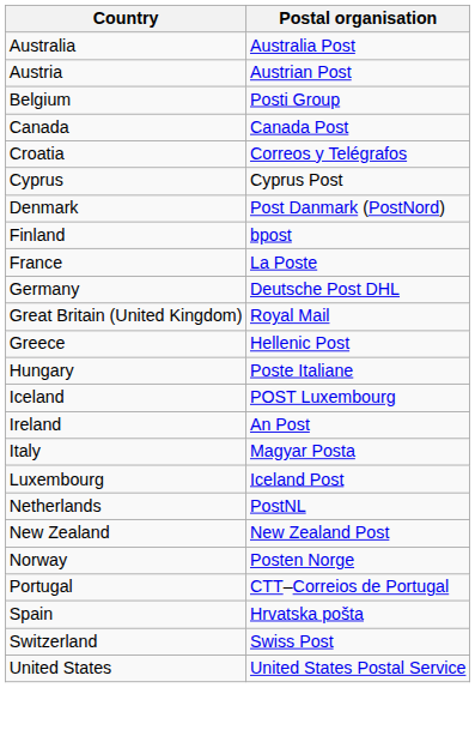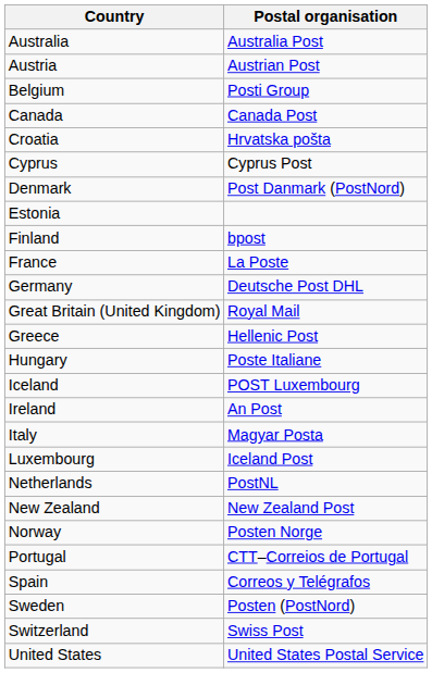Croatia | Postal organisation: Correos y Telégrafos -> Hrvatska pošta
+ row: Estonia
Spain | Postal organisation: Hrvatska pošta -> Correos y Telégrafos
+ row: Sweden | Posten (PostNord)
